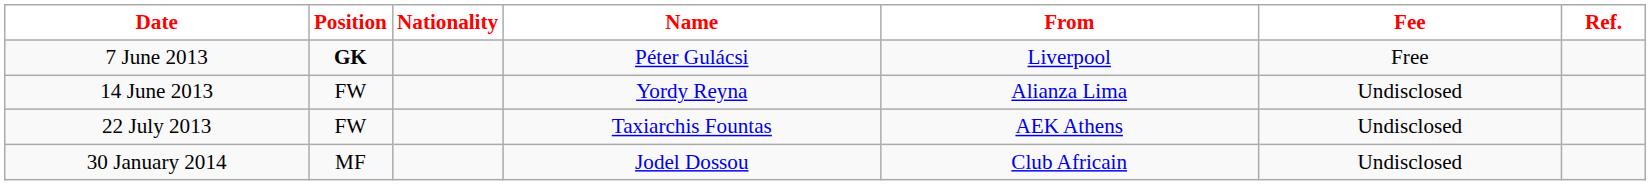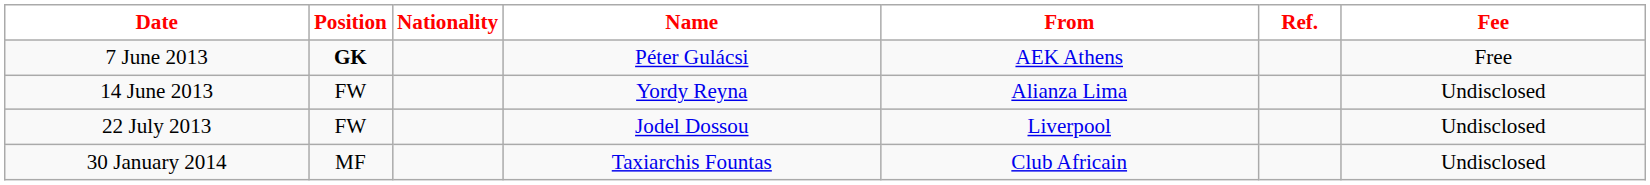columns swapped: Fee <-> Ref.
7 June 2013 | From: Liverpool -> AEK Athens
22 July 2013 | Name: Taxiarchis Fountas -> Jodel Dossou
22 July 2013 | From: AEK Athens -> Liverpool
30 January 2014 | Name: Jodel Dossou -> Taxiarchis Fountas
